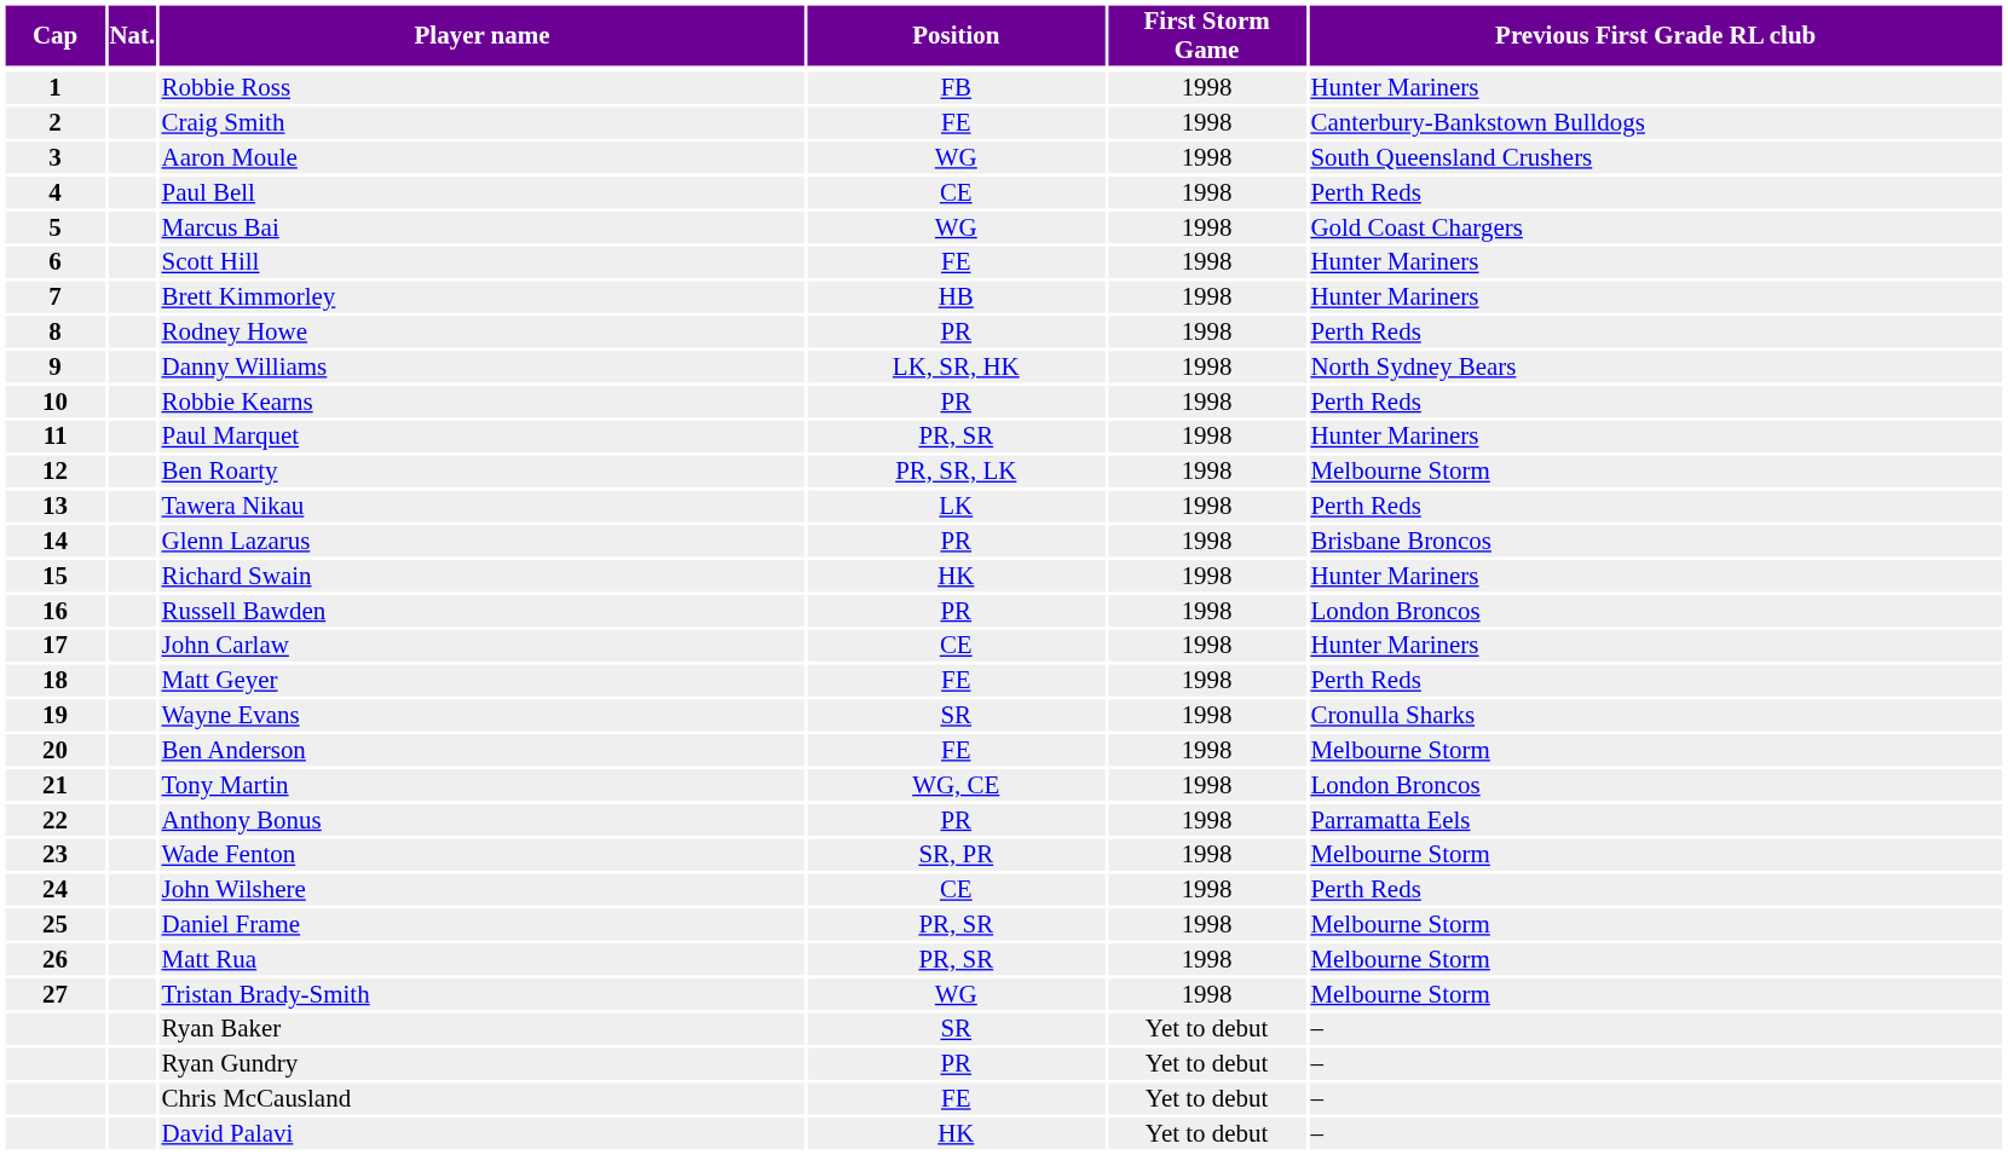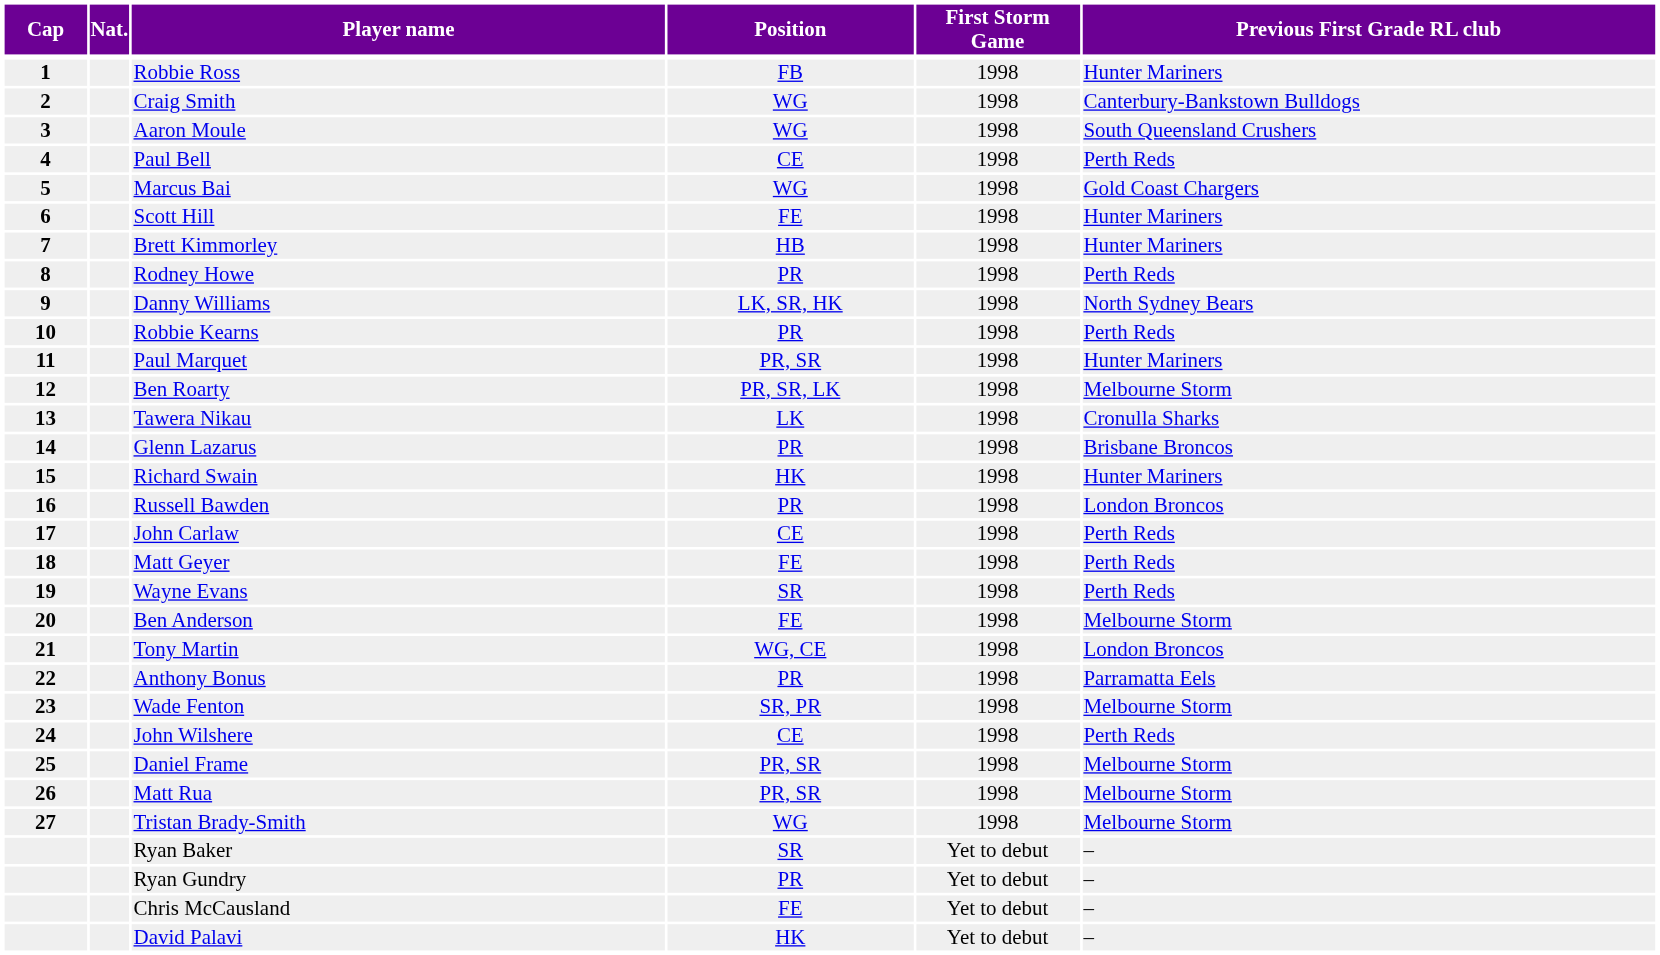Craig Smith | Position: FE -> WG
Tawera Nikau | Previous First Grade RL club: Perth Reds -> Cronulla Sharks
John Carlaw | Previous First Grade RL club: Hunter Mariners -> Perth Reds
Wayne Evans | Previous First Grade RL club: Cronulla Sharks -> Perth Reds
